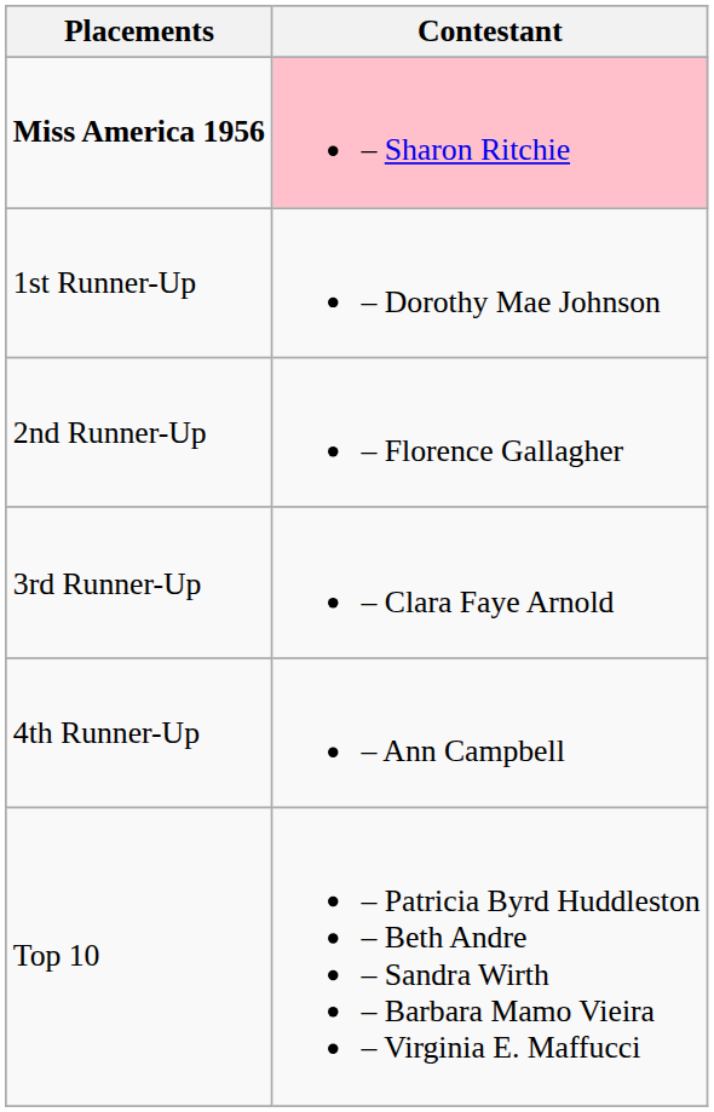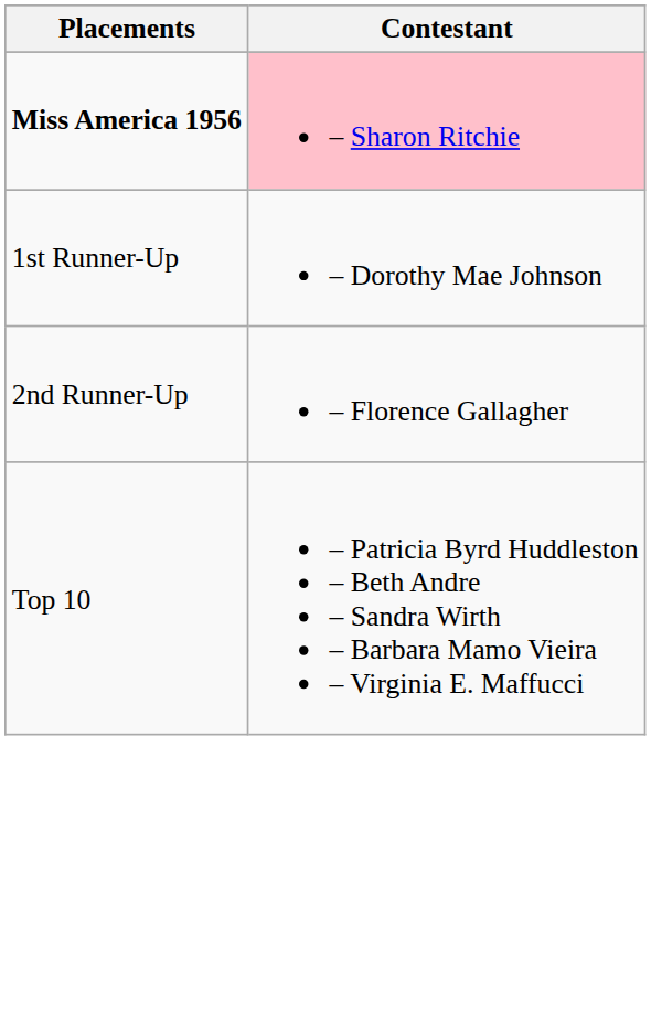- row: 3rd Runner-Up | – Clara Faye Arnold
- row: 4th Runner-Up | – Ann Campbell
